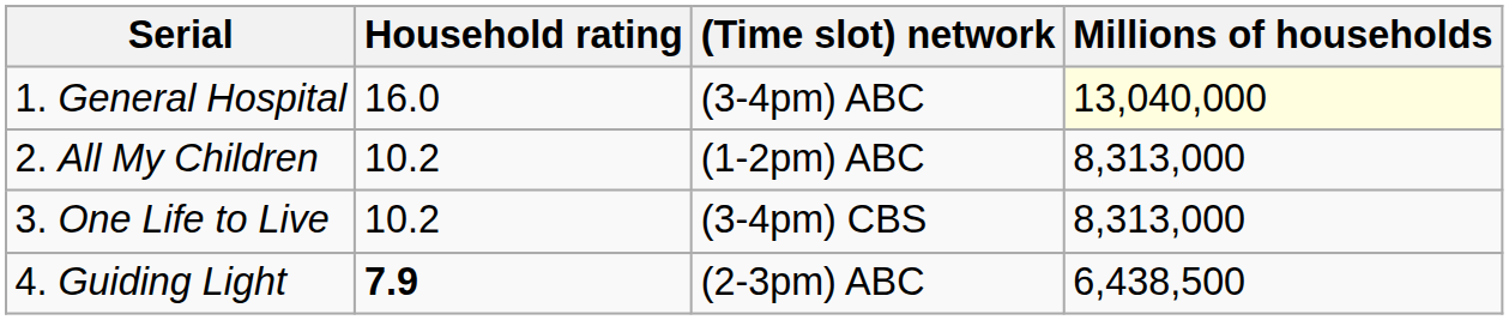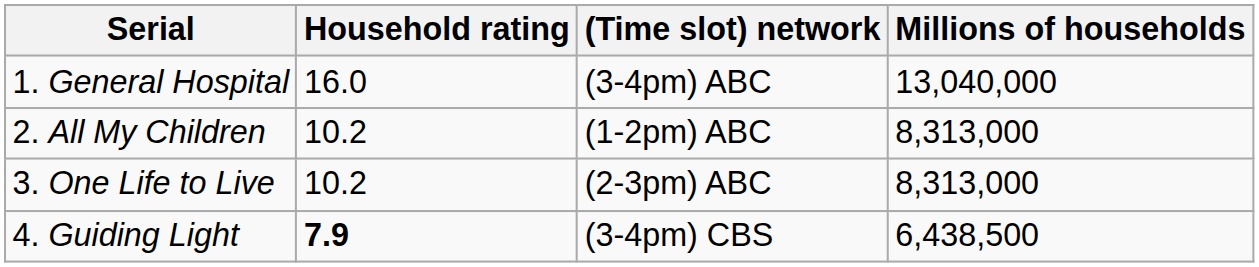1. General Hospital | Millions of households: lightyellow background -> no background
3. One Life to Live | (Time slot) network: (3-4pm) CBS -> (2-3pm) ABC
4. Guiding Light | (Time slot) network: (2-3pm) ABC -> (3-4pm) CBS
